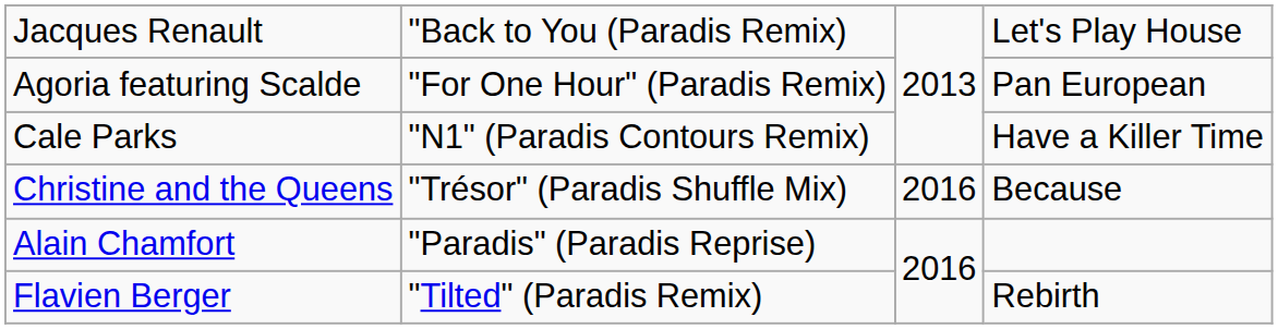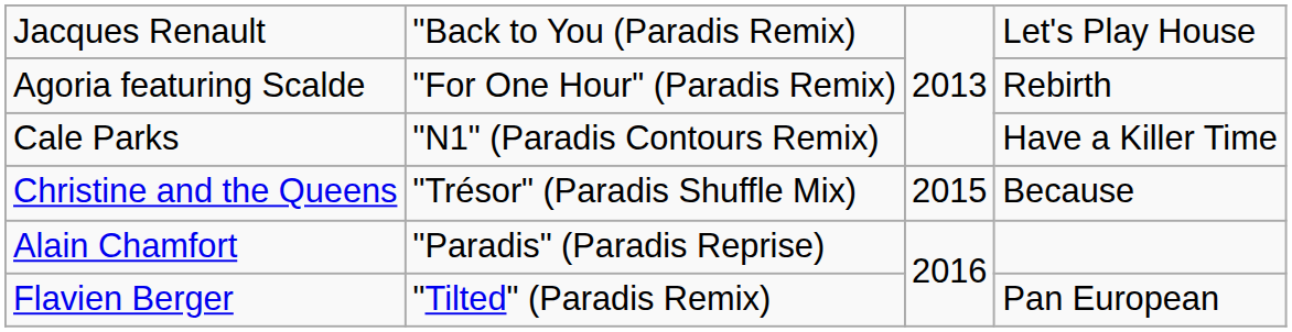Agoria featuring Scalde | column 4: Pan European -> Rebirth
Christine and the Queens | column 3: 2016 -> 2015
Flavien Berger | column 4: Rebirth -> Pan European
